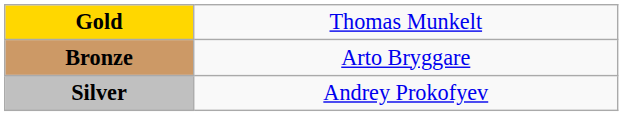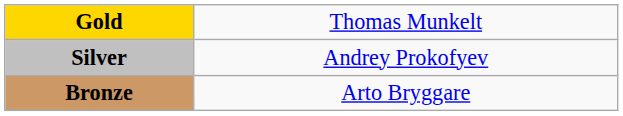rows swapped: Silver <-> Bronze
